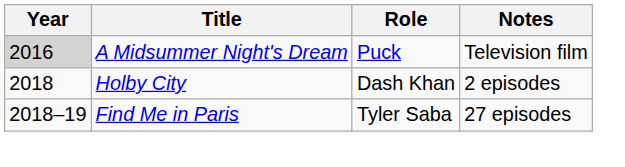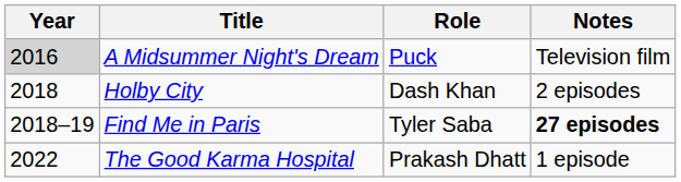Find Me in Paris | Notes: normal -> bold
+ row: 2022 | The Good Karma Hospital | Prakash Dhatt | 1 episode
